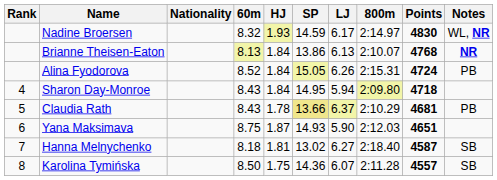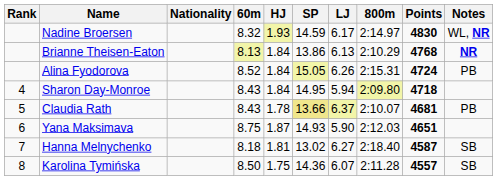Brianne Theisen-Eaton | 800m: 2:10.07 -> 2:10.29
Claudia Rath | 800m: 2:10.29 -> 2:10.07
